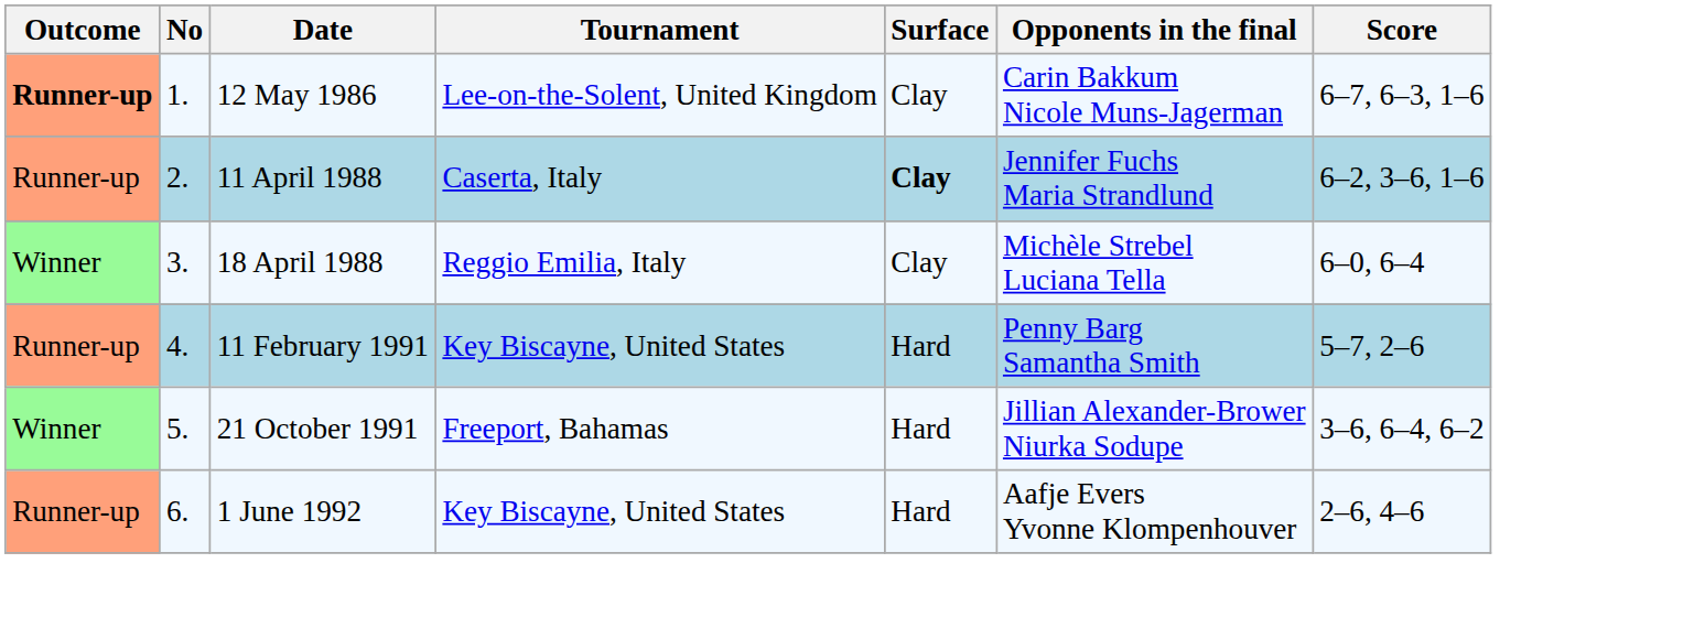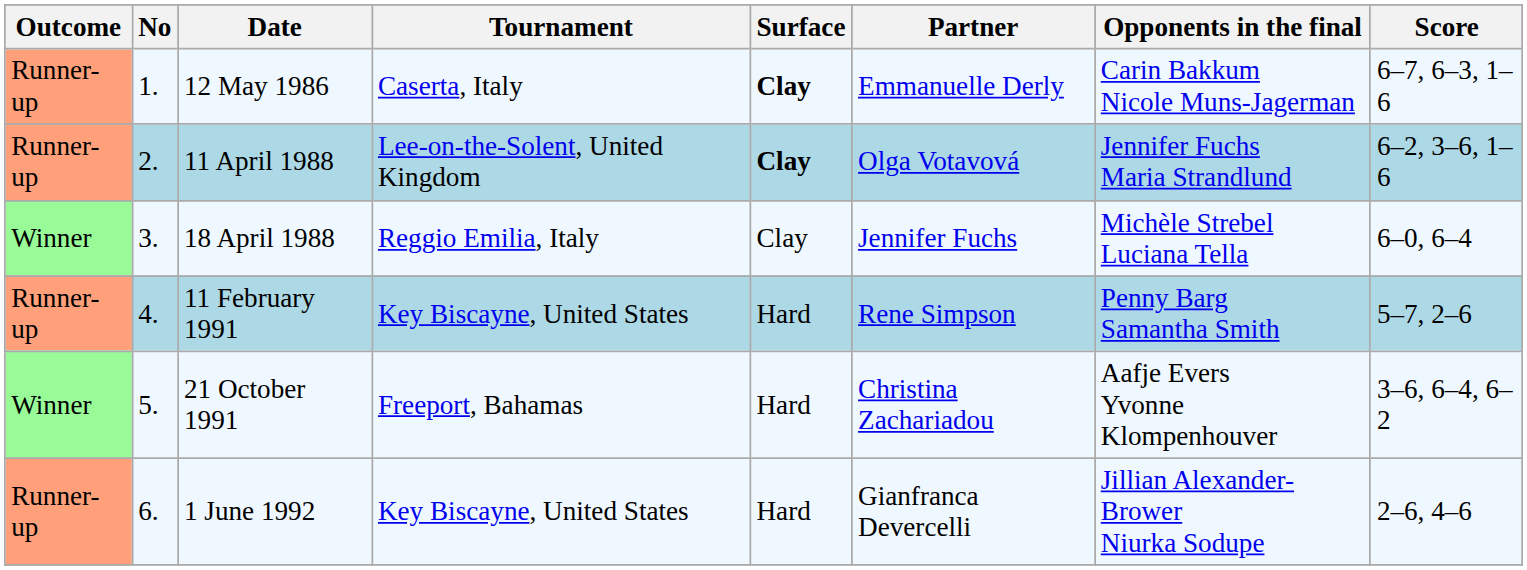+ column: Partner | Emmanuelle Derly | Olga Votavová | Jennifer Fuchs | Rene Simpson | Christina Zachariadou | Gianfranca Devercelli
12 May 1986 | Outcome: bold -> normal
12 May 1986 | Tournament: Lee-on-the-Solent, United Kingdom -> Caserta, Italy
12 May 1986 | Surface: normal -> bold
11 April 1988 | Tournament: Caserta, Italy -> Lee-on-the-Solent, United Kingdom
21 October 1991 | Opponents in the final: Jillian Alexander-Brower Niurka Sodupe -> Aafje Evers Yvonne Klompenhouver
1 June 1992 | Opponents in the final: Aafje Evers Yvonne Klompenhouver -> Jillian Alexander-Brower Niurka Sodupe
